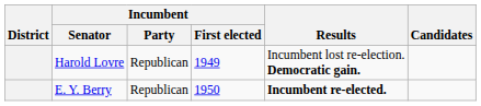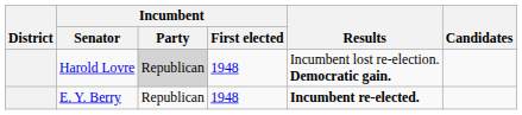Harold Lovre | Incumbent / Party: no background -> lightgrey background
Harold Lovre | Incumbent / First elected: 1949 -> 1948
E. Y. Berry | Incumbent / First elected: 1950 -> 1948
